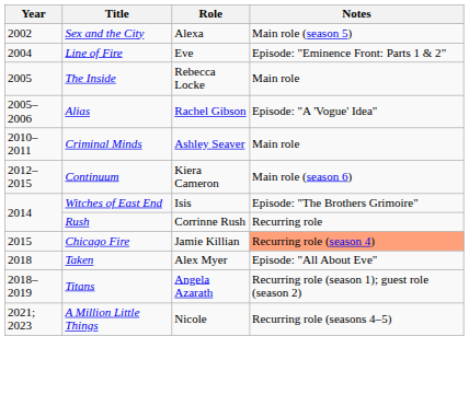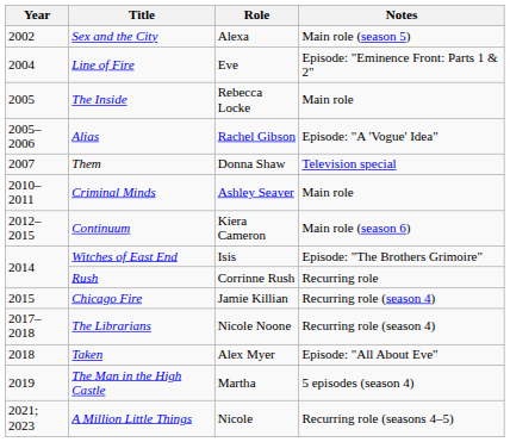+ row: 2007 | Them | Donna Shaw | Television special
Chicago Fire | Notes: lightsalmon background -> no background
+ row: 2017–2018 | The Librarians | Nicole Noone | Recurring role (season 4)
- row: 2018–2019 | Titans | Angela Azarath | Recurring role (season 1); guest role (season 2)
+ row: 2019 | The Man in the High Castle | Martha | 5 episodes (season 4)
